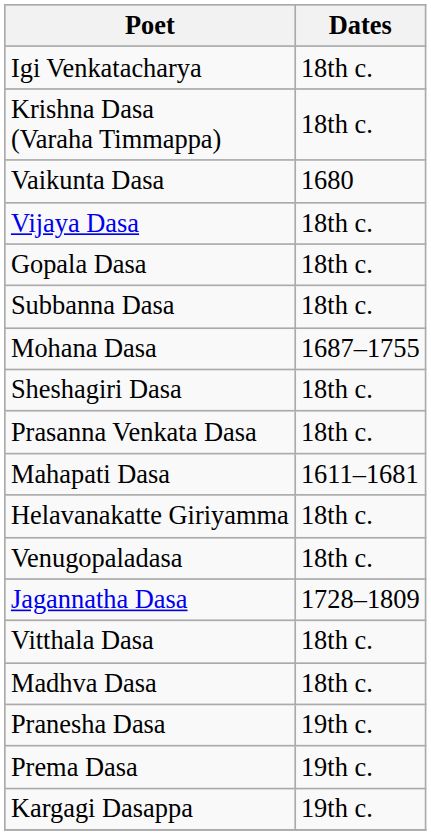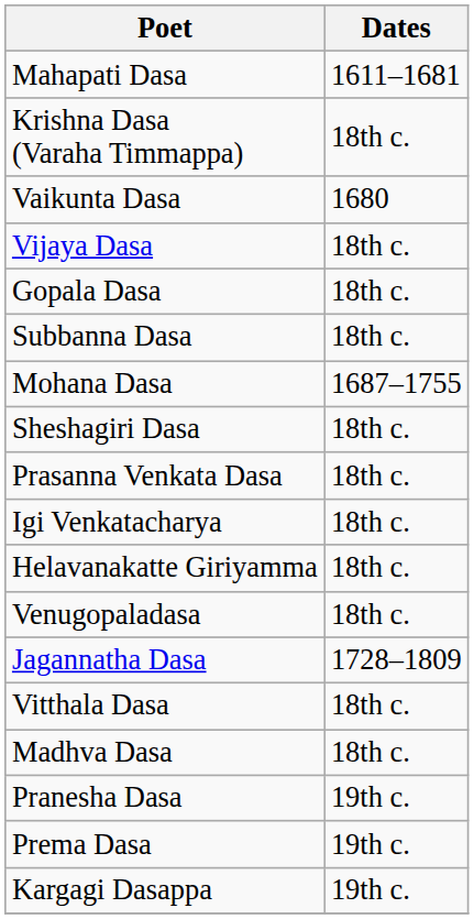rows swapped: Mahapati Dasa <-> Igi Venkatacharya
